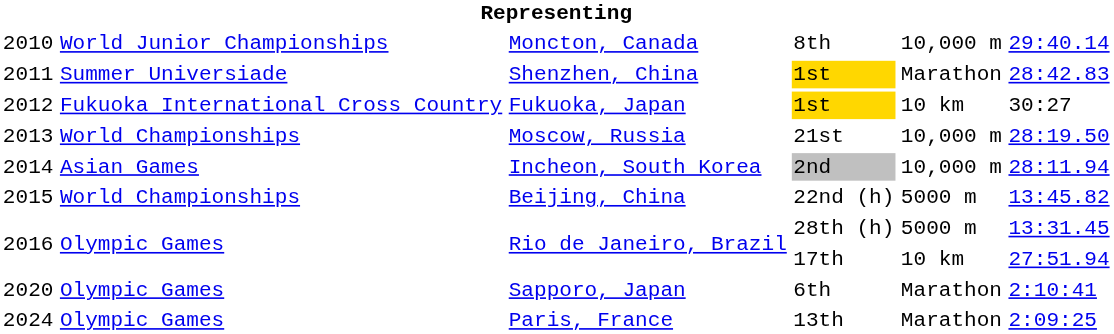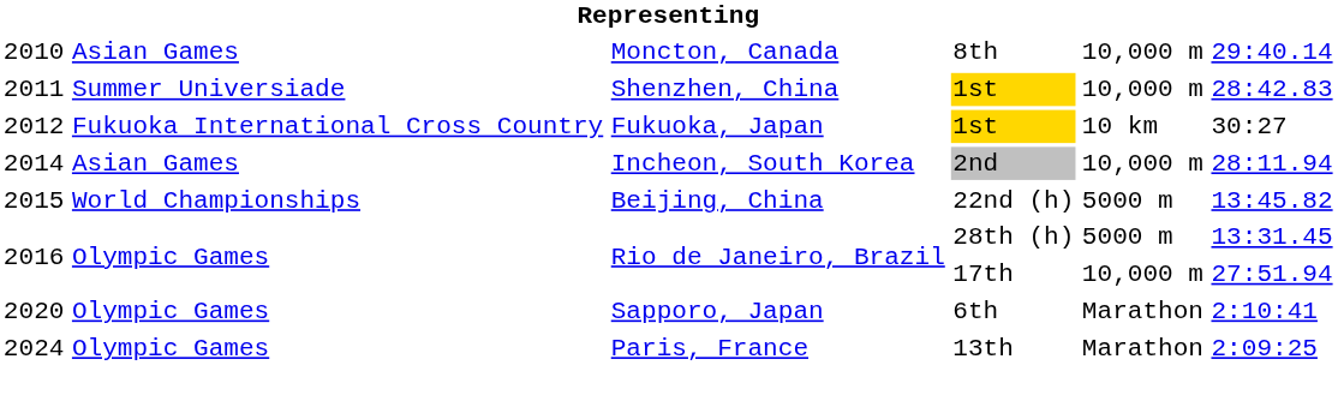Moncton, Canada | column 2: World Junior Championships -> Asian Games
Shenzhen, China | column 5: Marathon -> 10,000 m
- row: 2013 | World Championships | Moscow, Russia | 21st | 10,000 m | 28:19.50
Rio de Janeiro, Brazil / 17th | column 5: 10 km -> 10,000 m
